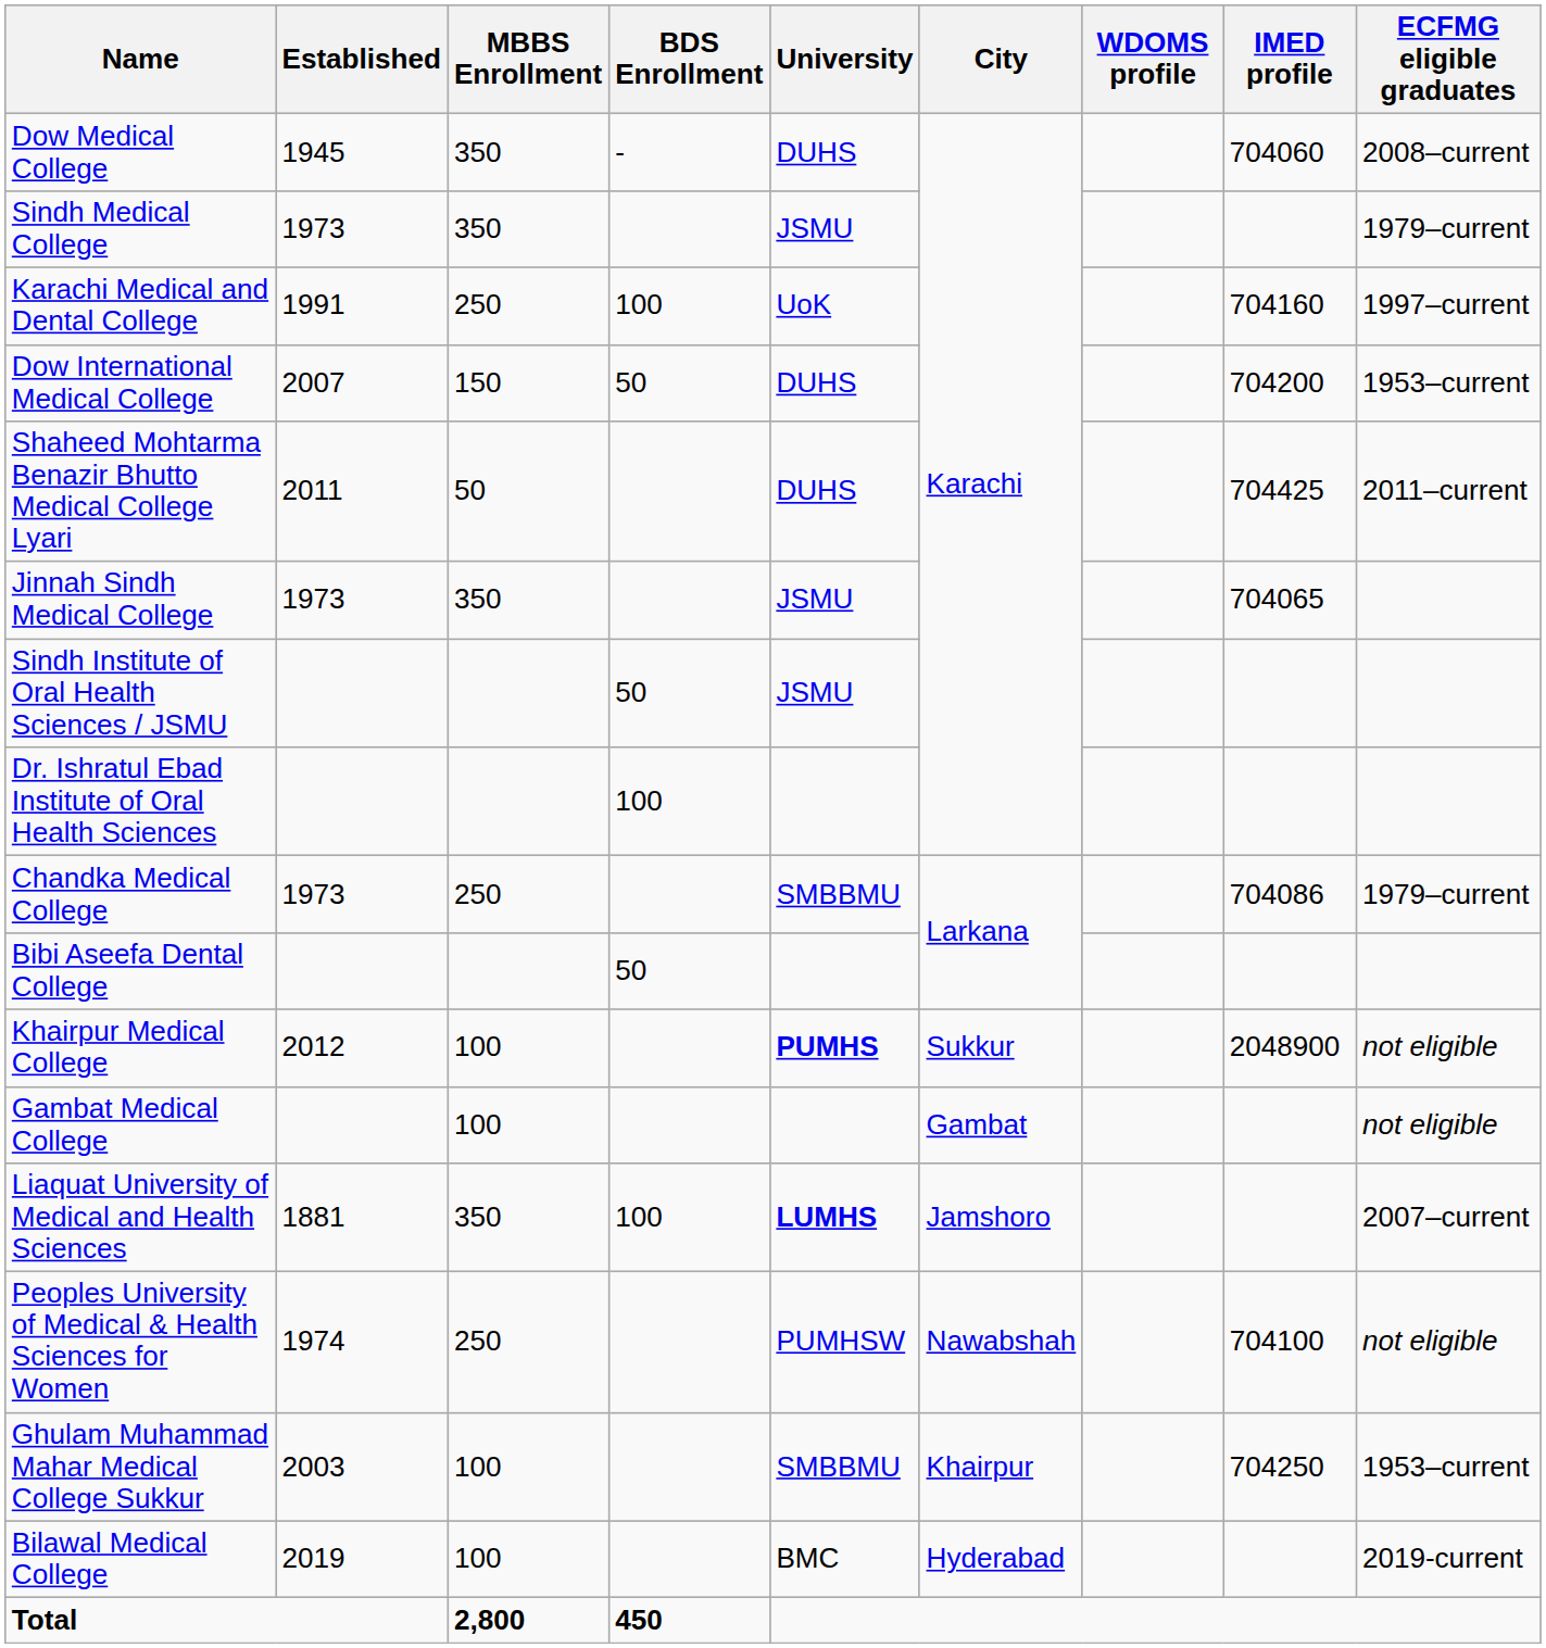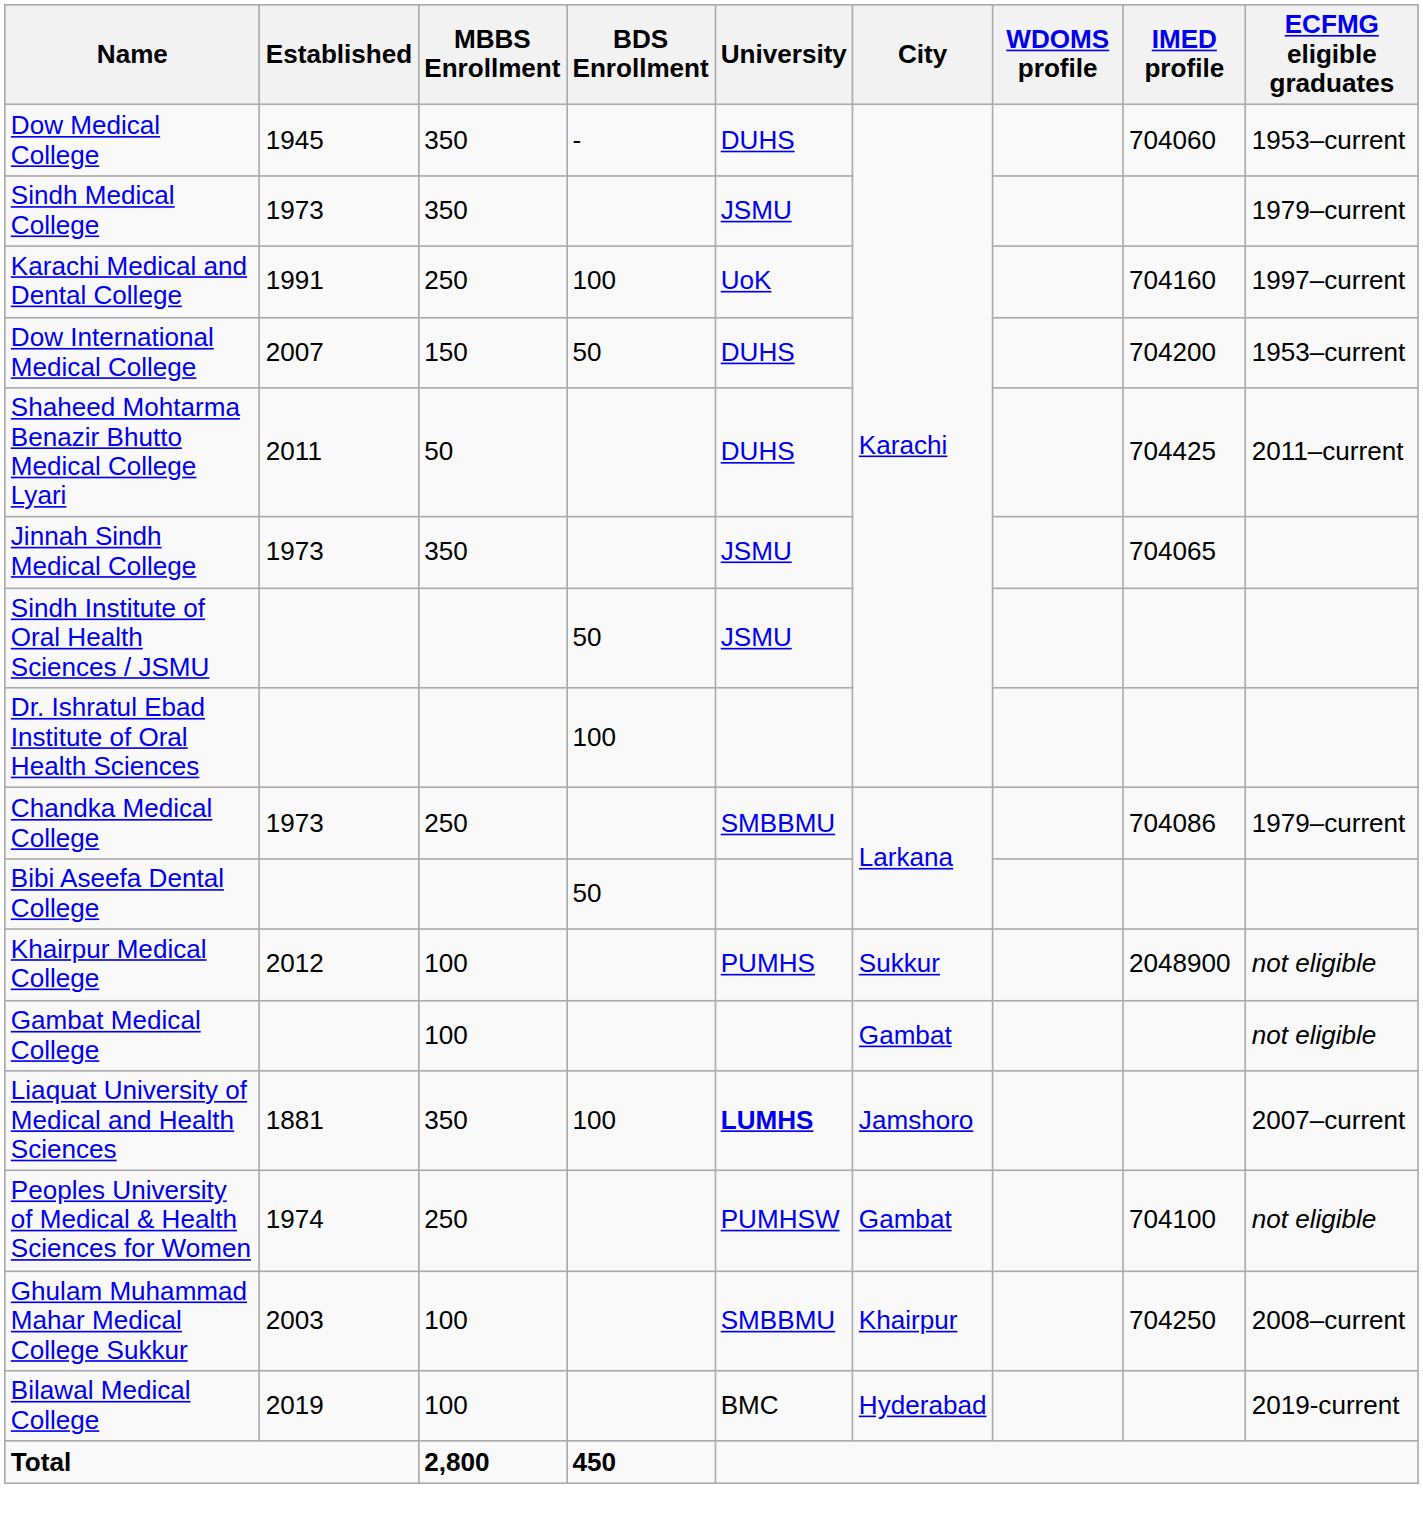Dow Medical College | ECFMG eligible graduates: 2008–current -> 1953–current
Khairpur Medical College | University: bold -> normal
Peoples University of Medical & Health Sciences for Women | City: Nawabshah -> Gambat
Ghulam Muhammad Mahar Medical College Sukkur | ECFMG eligible graduates: 1953–current -> 2008–current
